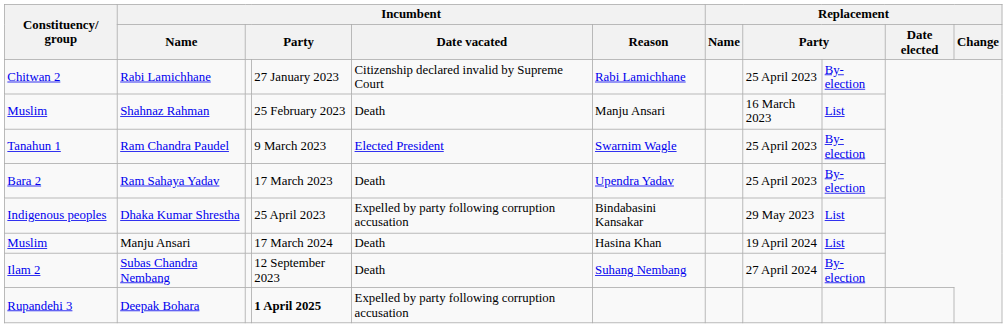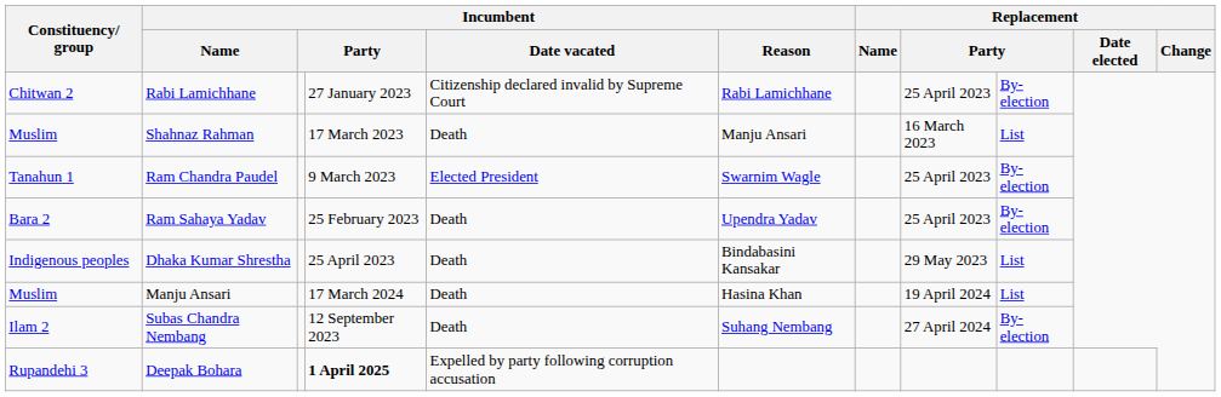Shahnaz Rahman | column 4: 25 February 2023 -> 17 March 2023
Ram Sahaya Yadav | column 4: 17 March 2023 -> 25 February 2023
Dhaka Kumar Shrestha | Incumbent / Date vacated: Expelled by party following corruption accusation -> Death
